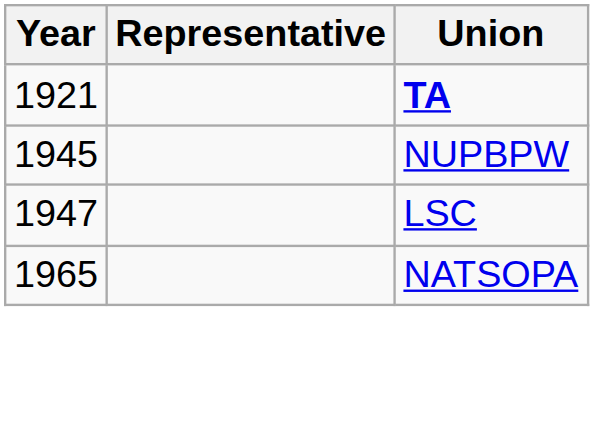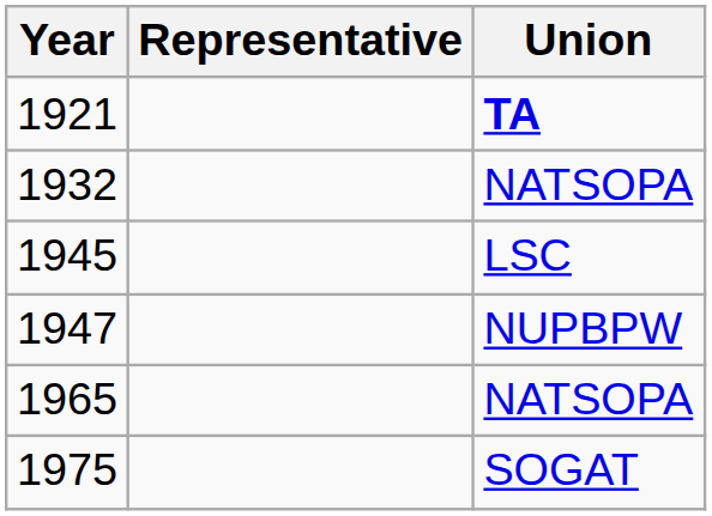+ row: 1932 | NATSOPA
1945 | Union: NUPBPW -> LSC
1947 | Union: LSC -> NUPBPW
+ row: 1975 | SOGAT
